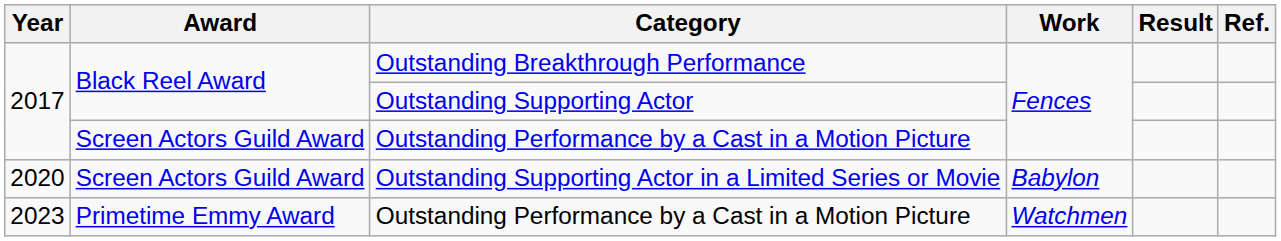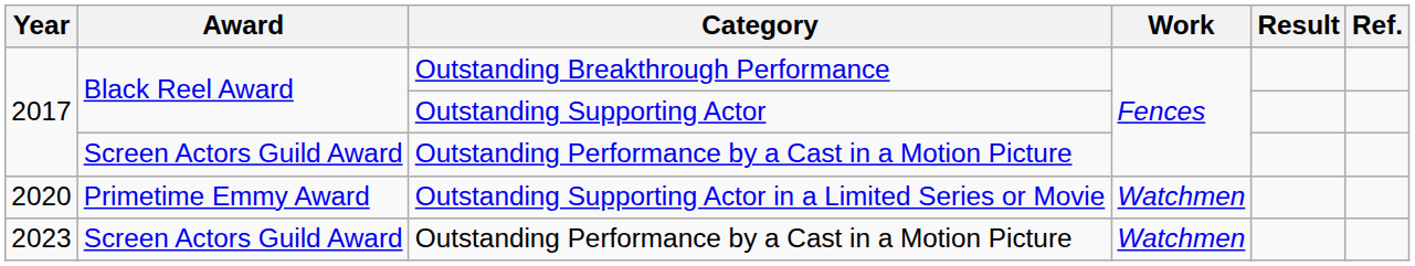Outstanding Supporting Actor in a Limited Series or Movie | Award: Screen Actors Guild Award -> Primetime Emmy Award
Outstanding Supporting Actor in a Limited Series or Movie | Work: Babylon -> Watchmen
2023 / Outstanding Performance by a Cast in a Motion Picture | Award: Primetime Emmy Award -> Screen Actors Guild Award
